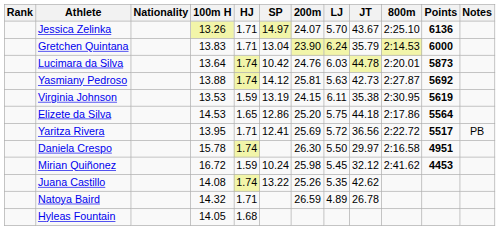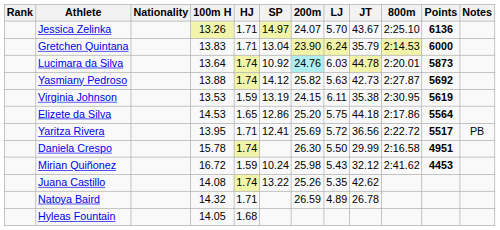Lucimara da Silva | SP: 10.42 -> 10.92
Lucimara da Silva | 200m: no background -> paleturquoise background
Yasmiany Pedroso | 200m: 25.81 -> 25.82
Daniela Crespo | JT: 29.97 -> 29.99
Mirian Quiñonez | LJ: 5.45 -> 5.43
